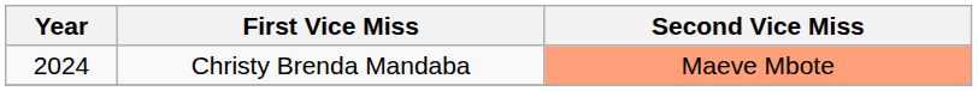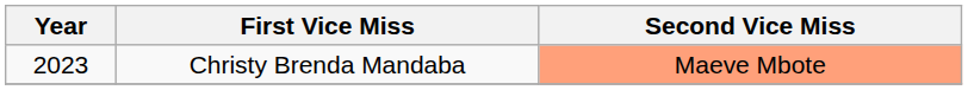Christy Brenda Mandaba | Year: 2024 -> 2023
